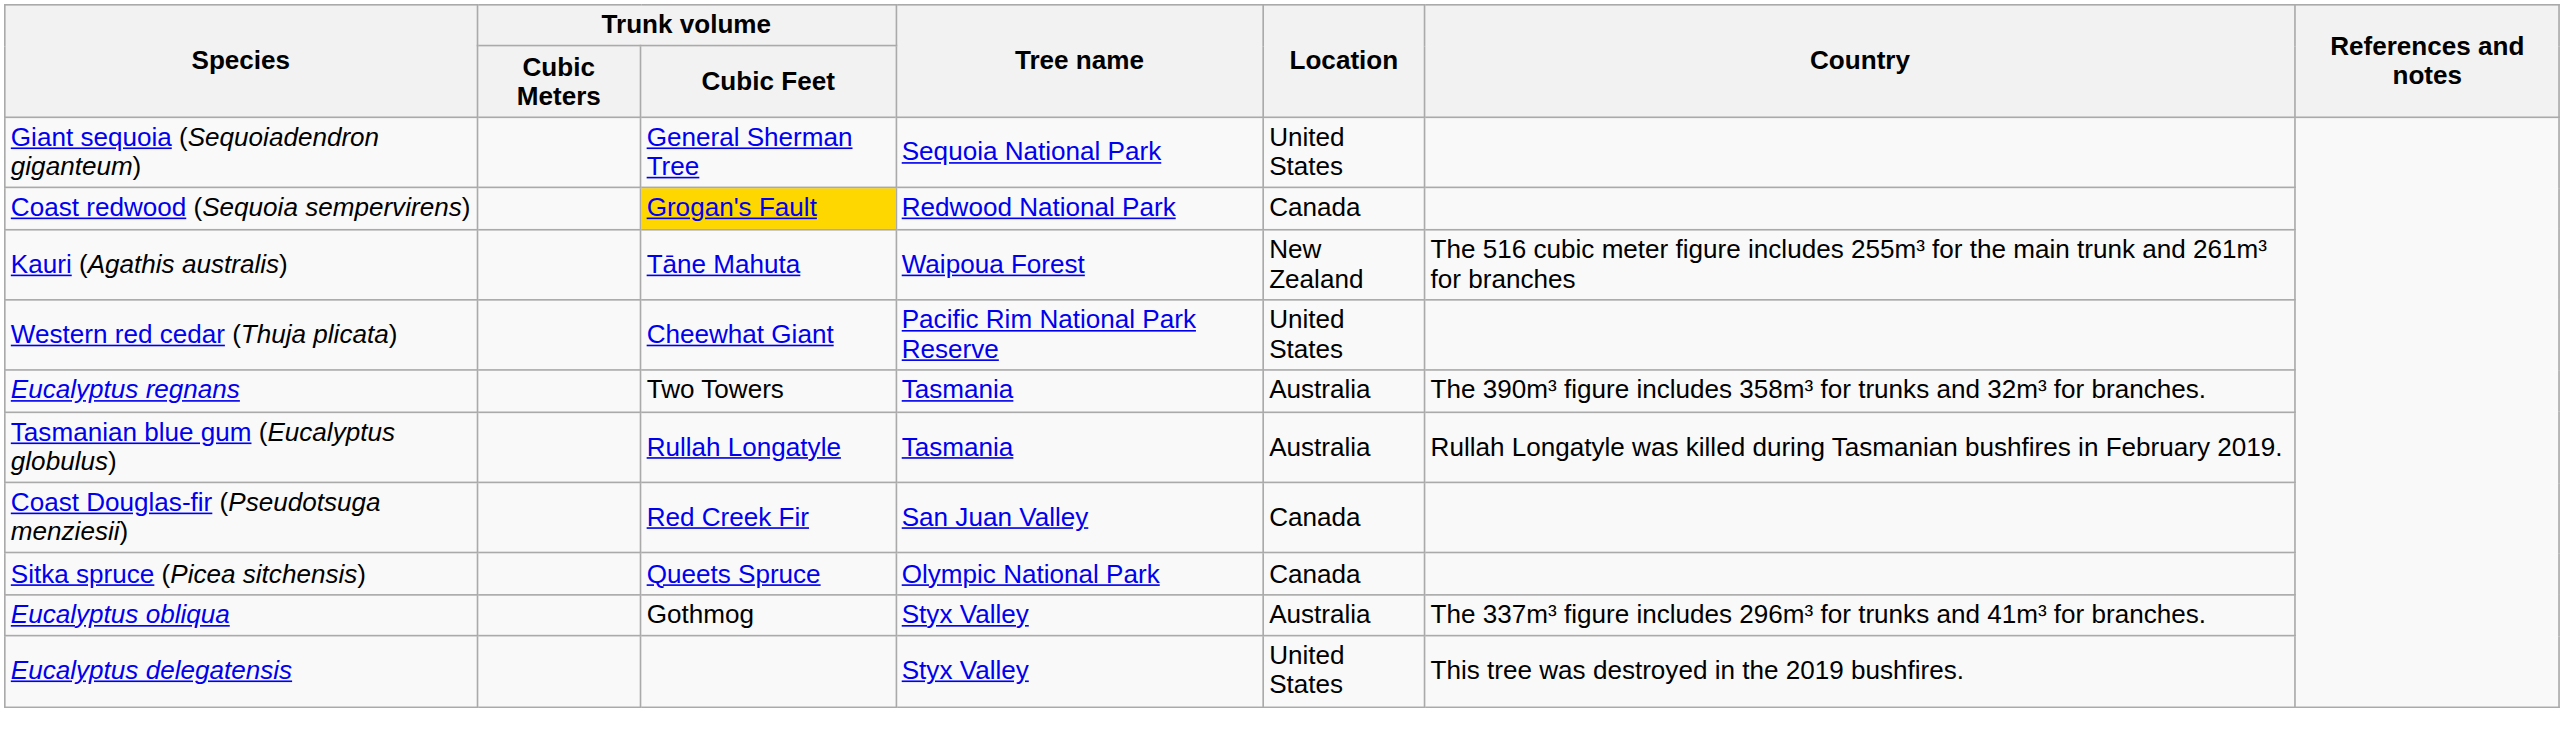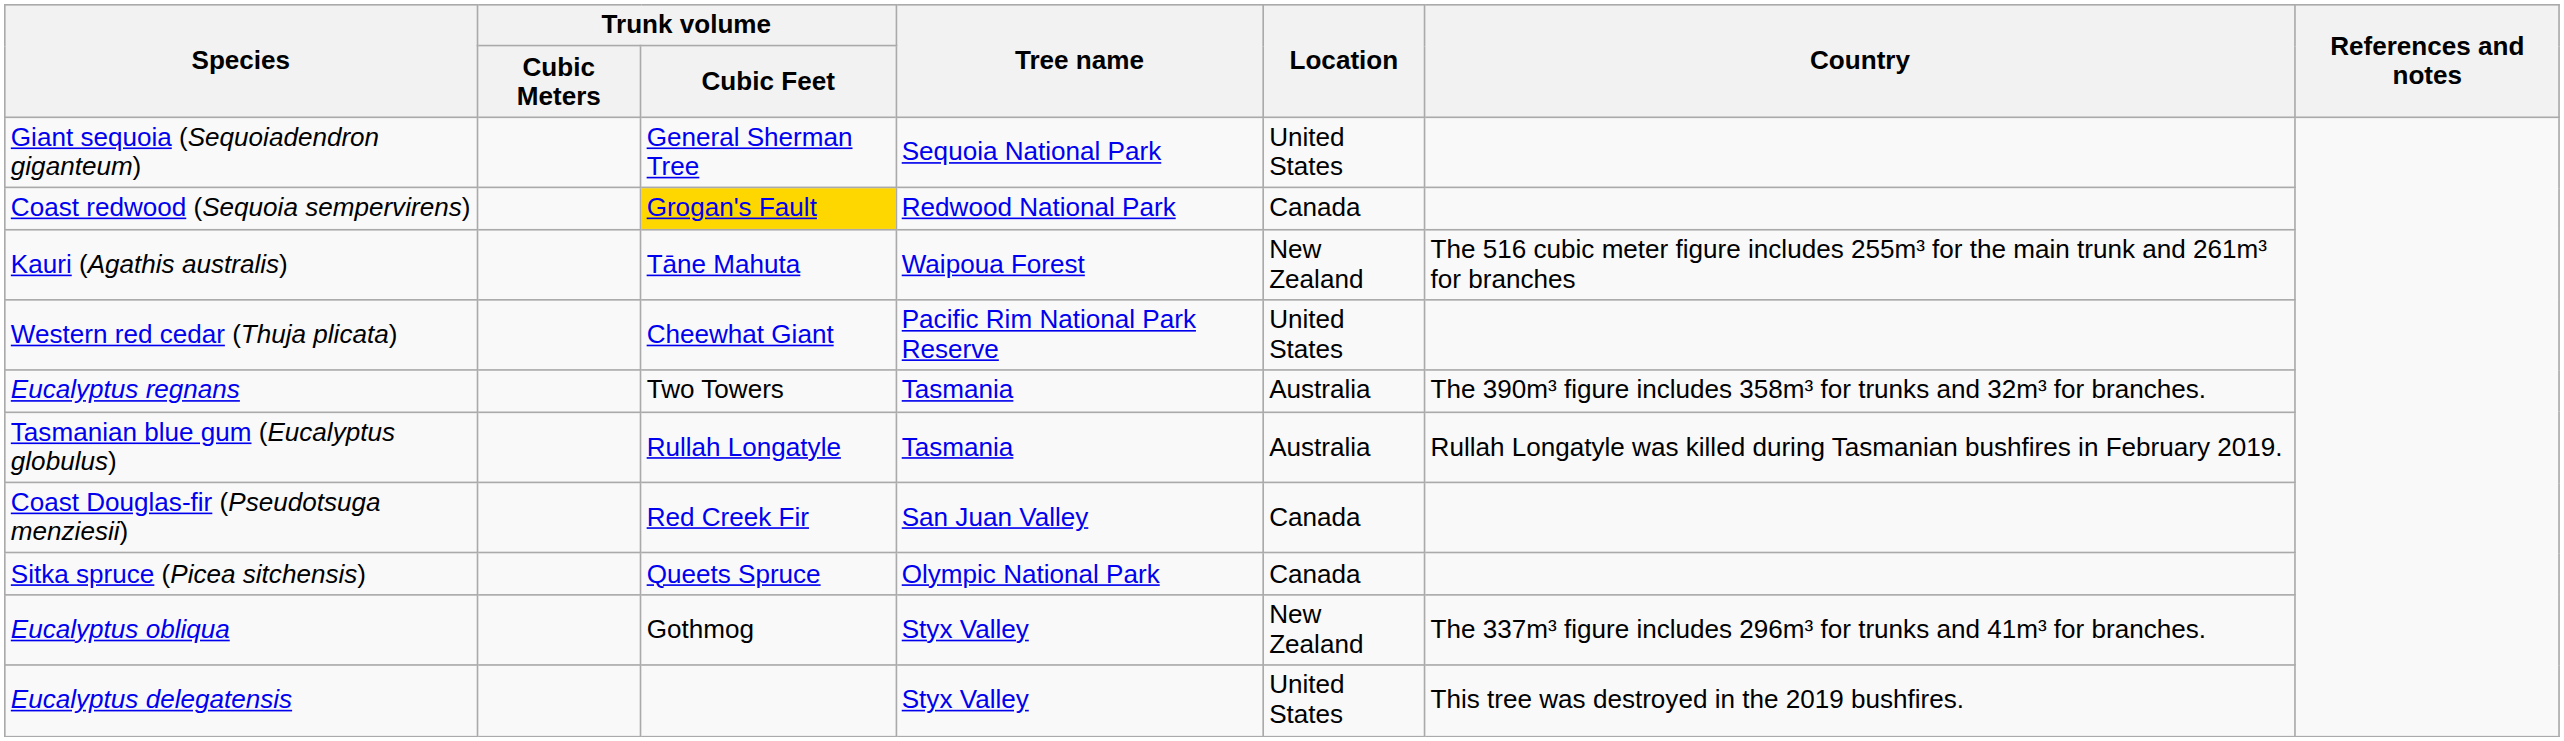Eucalyptus obliqua | Location: Australia -> New Zealand
